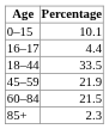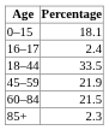0–15 | Percentage: 10.1 -> 18.1
16–17 | Percentage: 4.4 -> 2.4
